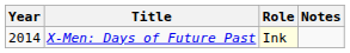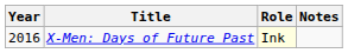X-Men: Days of Future Past | Year: 2014 -> 2016
